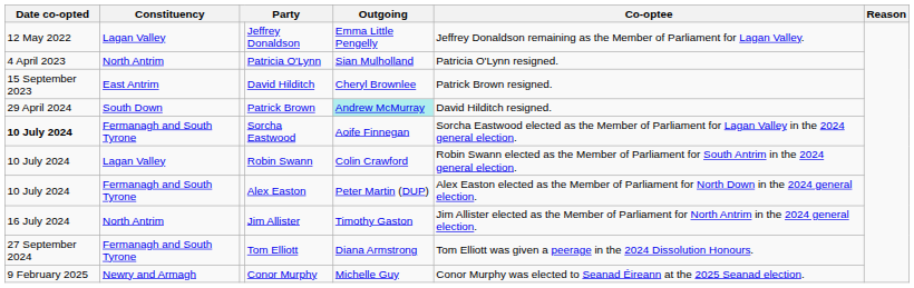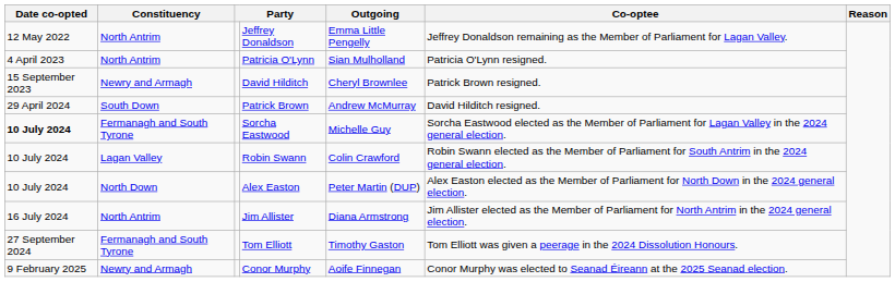Jeffrey Donaldson | Constituency: Lagan Valley -> North Antrim
David Hilditch | Constituency: East Antrim -> Newry and Armagh
Patrick Brown | Outgoing: paleturquoise background -> no background
Sorcha Eastwood | Outgoing: Aoife Finnegan -> Michelle Guy
Alex Easton | Constituency: Fermanagh and South Tyrone -> North Down
Jim Allister | Outgoing: Timothy Gaston -> Diana Armstrong
Tom Elliott | Outgoing: Diana Armstrong -> Timothy Gaston
Conor Murphy | Outgoing: Michelle Guy -> Aoife Finnegan
